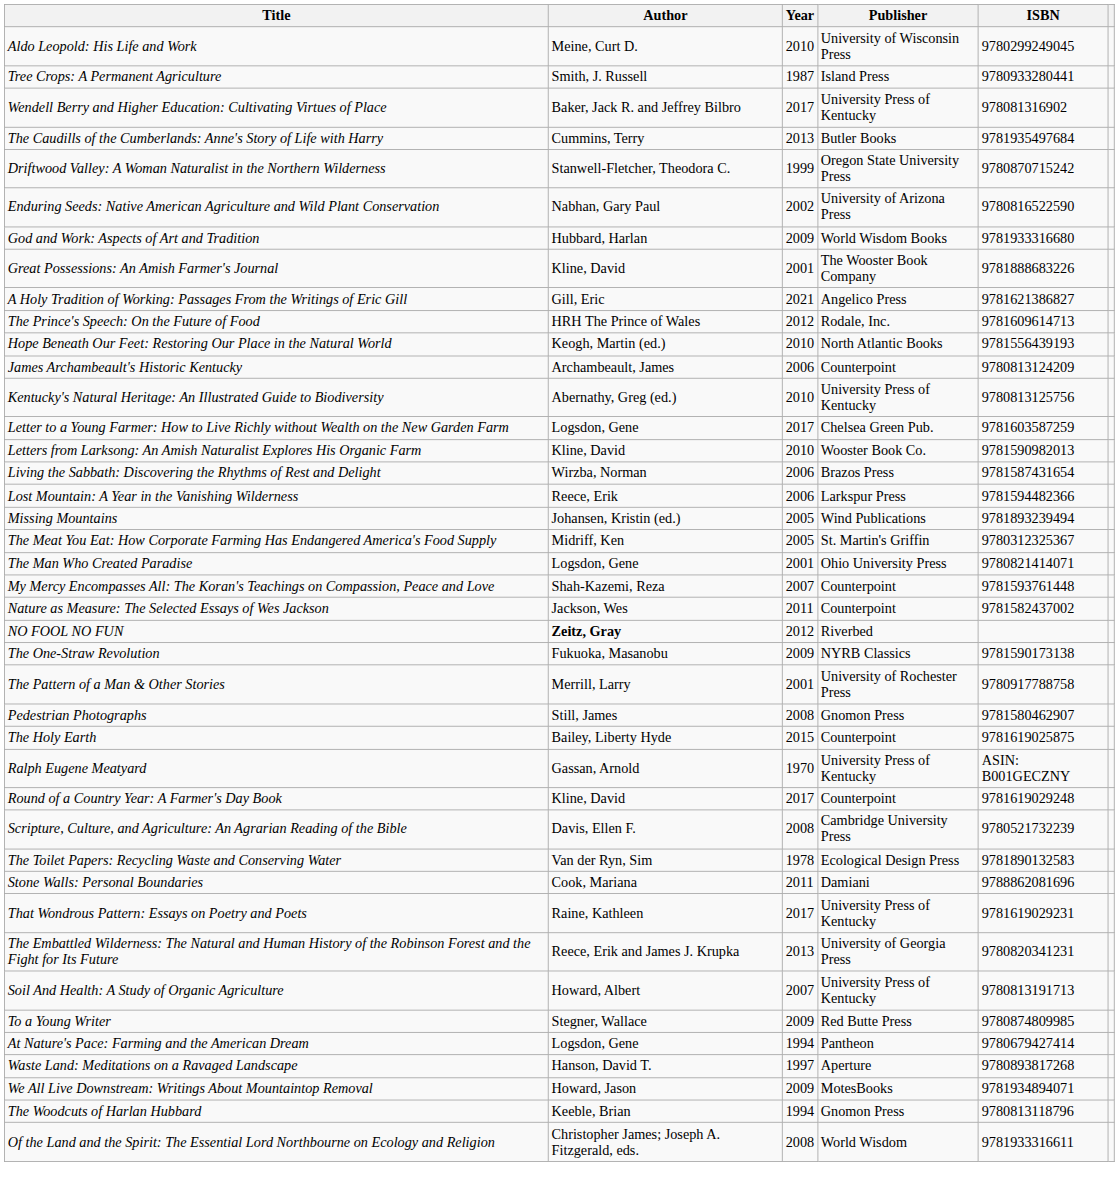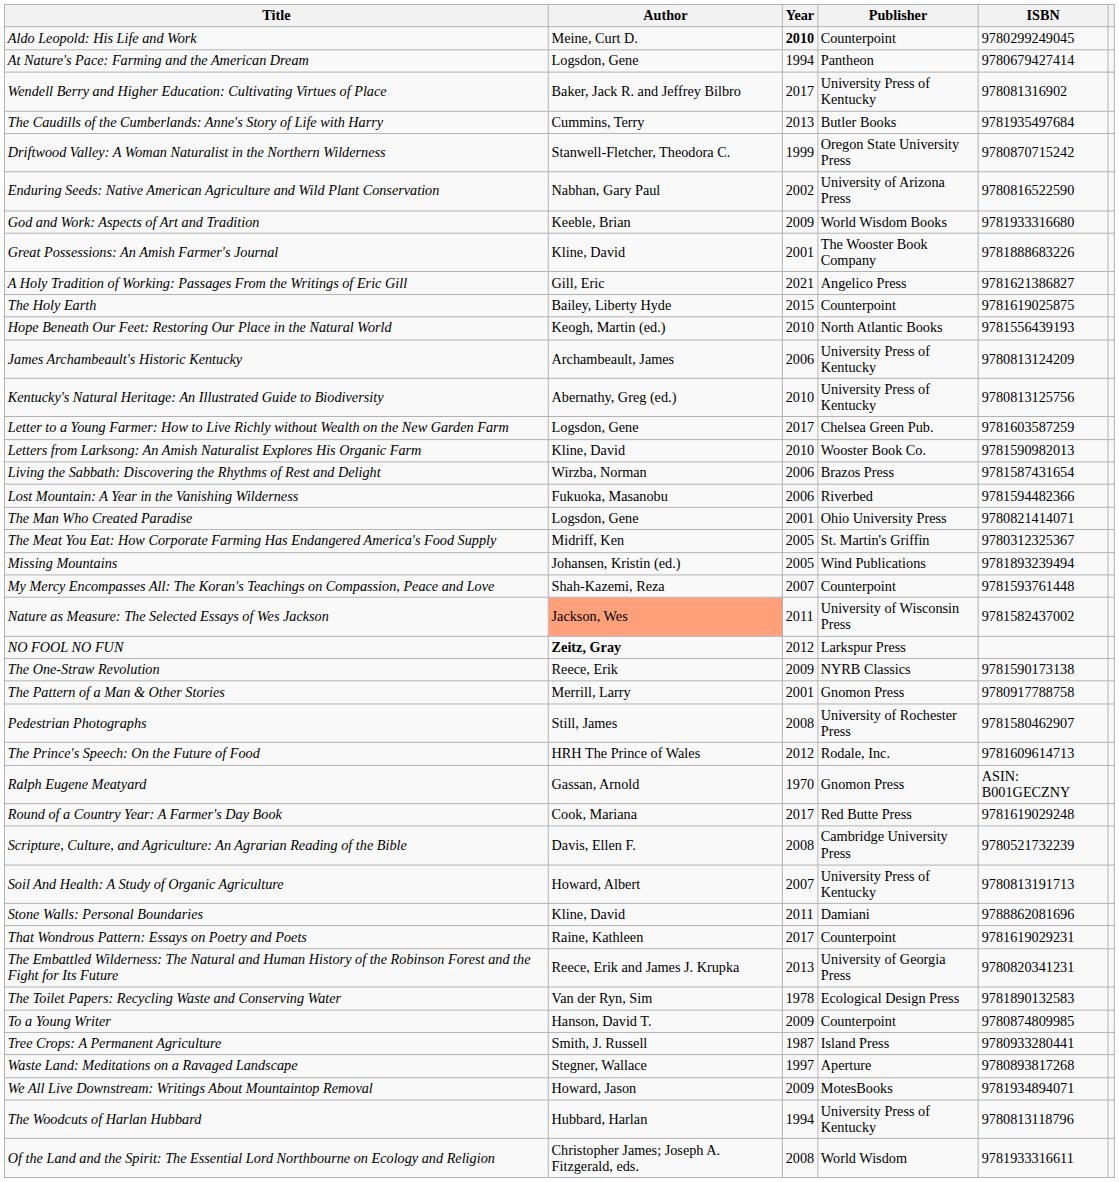Aldo Leopold: His Life and Work | Year: normal -> bold
Aldo Leopold: His Life and Work | Publisher: University of Wisconsin Press -> Counterpoint
rows swapped: At Nature's Pace: Farming and the American Dream <-> Tree Crops: A Permanent Agriculture
God and Work: Aspects of Art and Tradition | Author: Hubbard, Harlan -> Keeble, Brian
rows swapped: The Holy Earth <-> The Prince's Speech: On the Future of Food
James Archambeault's Historic Kentucky | Publisher: Counterpoint -> University Press of Kentucky
Lost Mountain: A Year in the Vanishing Wilderness | Author: Reece, Erik -> Fukuoka, Masanobu
Lost Mountain: A Year in the Vanishing Wilderness | Publisher: Larkspur Press -> Riverbed
rows swapped: The Man Who Created Paradise <-> Missing Mountains
Nature as Measure: The Selected Essays of Wes Jackson | Author: no background -> lightsalmon background
Nature as Measure: The Selected Essays of Wes Jackson | Publisher: Counterpoint -> University of Wisconsin Press
NO FOOL NO FUN | Publisher: Riverbed -> Larkspur Press
The One-Straw Revolution | Author: Fukuoka, Masanobu -> Reece, Erik
The Pattern of a Man & Other Stories | Publisher: University of Rochester Press -> Gnomon Press
Pedestrian Photographs | Publisher: Gnomon Press -> University of Rochester Press
Ralph Eugene Meatyard | Publisher: University Press of Kentucky -> Gnomon Press
Round of a Country Year: A Farmer's Day Book | Author: Kline, David -> Cook, Mariana
Round of a Country Year: A Farmer's Day Book | Publisher: Counterpoint -> Red Butte Press
rows swapped: Soil And Health: A Study of Organic Agriculture <-> The Toilet Papers: Recycling Waste and Conserving Water
Stone Walls: Personal Boundaries | Author: Cook, Mariana -> Kline, David
That Wondrous Pattern: Essays on Poetry and Poets | Publisher: University Press of Kentucky -> Counterpoint
To a Young Writer | Author: Stegner, Wallace -> Hanson, David T.
To a Young Writer | Publisher: Red Butte Press -> Counterpoint
Waste Land: Meditations on a Ravaged Landscape | Author: Hanson, David T. -> Stegner, Wallace
The Woodcuts of Harlan Hubbard | Author: Keeble, Brian -> Hubbard, Harlan
The Woodcuts of Harlan Hubbard | Publisher: Gnomon Press -> University Press of Kentucky
